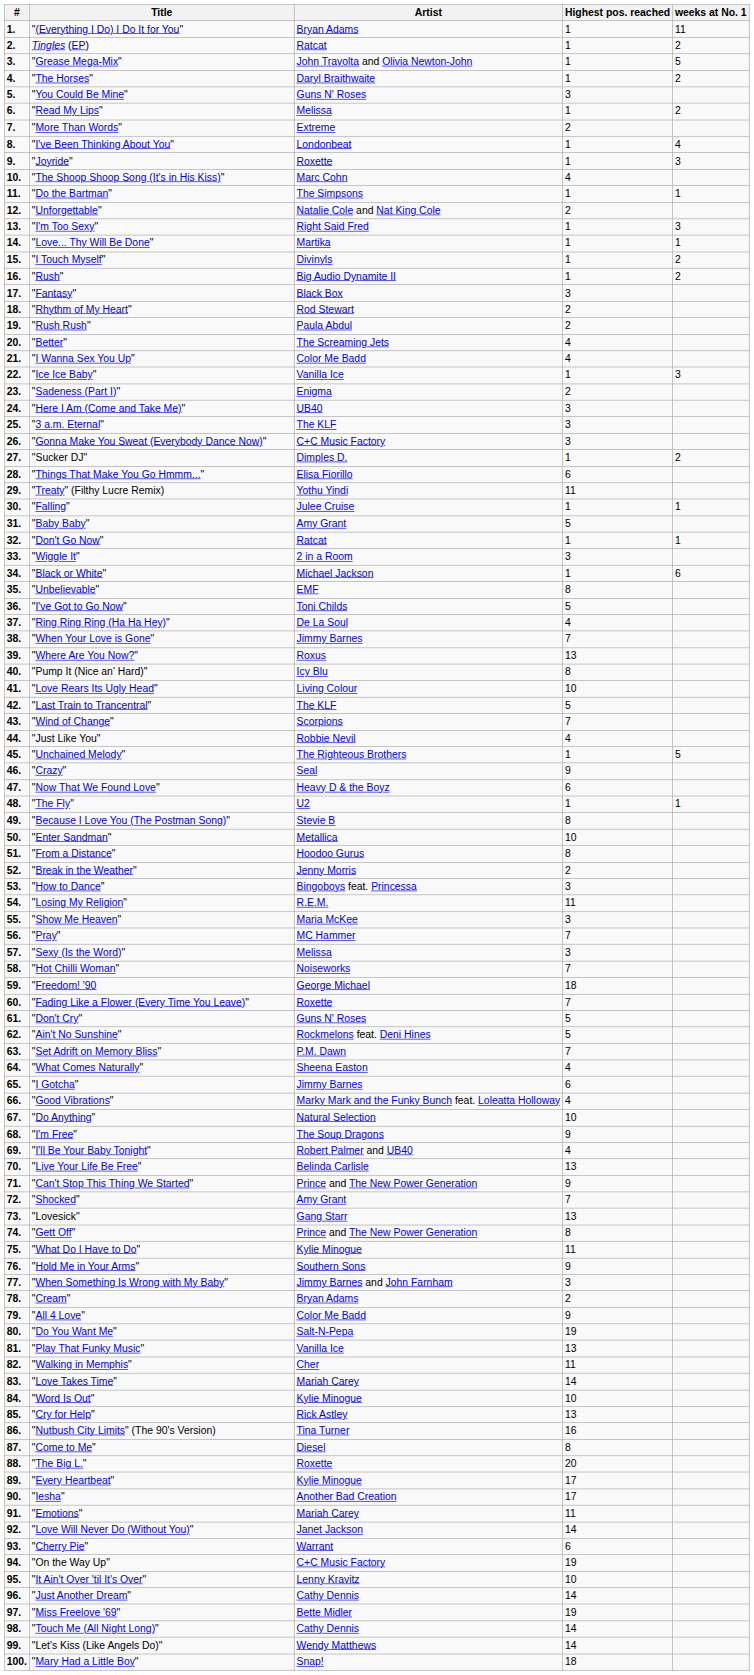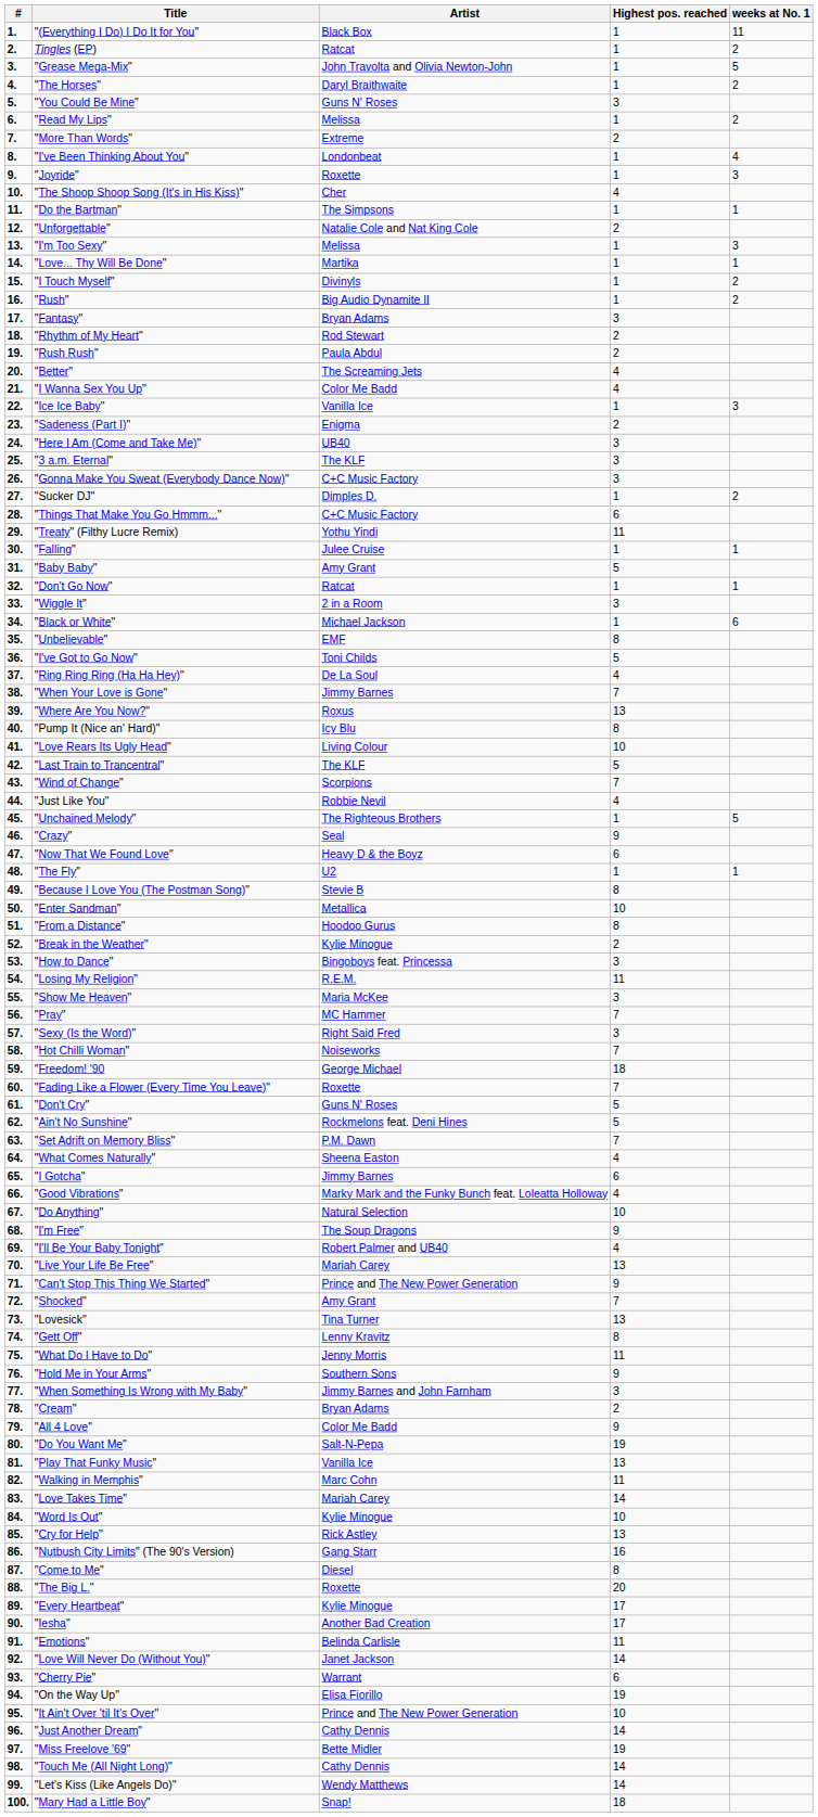"(Everything I Do) I Do It for You" | Artist: Bryan Adams -> Black Box
"The Shoop Shoop Song (It's in His Kiss)" | Artist: Marc Cohn -> Cher
"I'm Too Sexy" | Artist: Right Said Fred -> Melissa
"Fantasy" | Artist: Black Box -> Bryan Adams
"Things That Make You Go Hmmm..." | Artist: Elisa Fiorillo -> C+C Music Factory
"Break in the Weather" | Artist: Jenny Morris -> Kylie Minogue
"Sexy (Is the Word)" | Artist: Melissa -> Right Said Fred
"Live Your Life Be Free" | Artist: Belinda Carlisle -> Mariah Carey
"Lovesick" | Artist: Gang Starr -> Tina Turner
"Gett Off" | Artist: Prince and The New Power Generation -> Lenny Kravitz
"What Do I Have to Do" | Artist: Kylie Minogue -> Jenny Morris
"Walking in Memphis" | Artist: Cher -> Marc Cohn
"Nutbush City Limits" (The 90's Version) | Artist: Tina Turner -> Gang Starr
"Emotions" | Artist: Mariah Carey -> Belinda Carlisle
"On the Way Up" | Artist: C+C Music Factory -> Elisa Fiorillo
"It Ain't Over 'til It's Over" | Artist: Lenny Kravitz -> Prince and The New Power Generation
